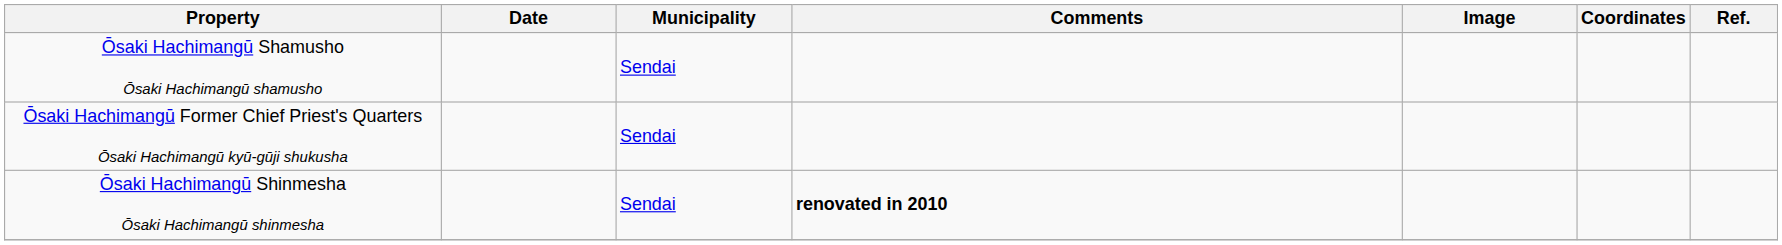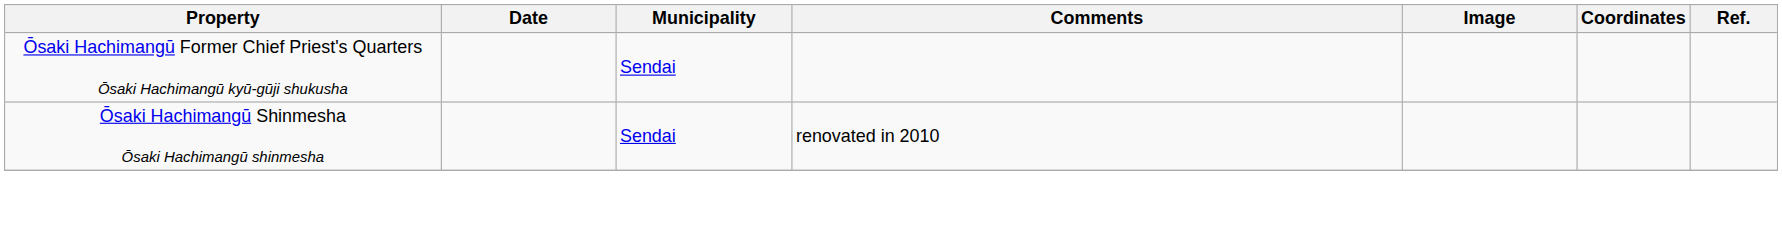- row: Ōsaki Hachimangū Shamusho Ōsaki Hachimangū shamusho | Sendai
Ōsaki Hachimangū Shinmesha Ōsaki Hachimangū shinmesha | Comments: bold -> normal
